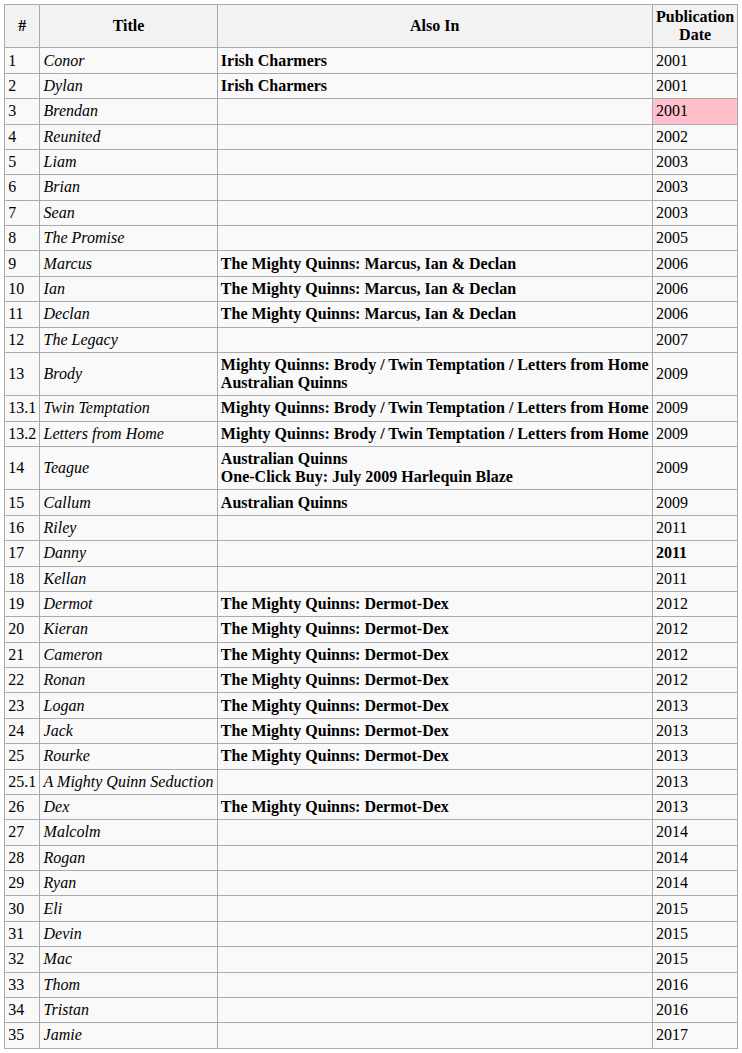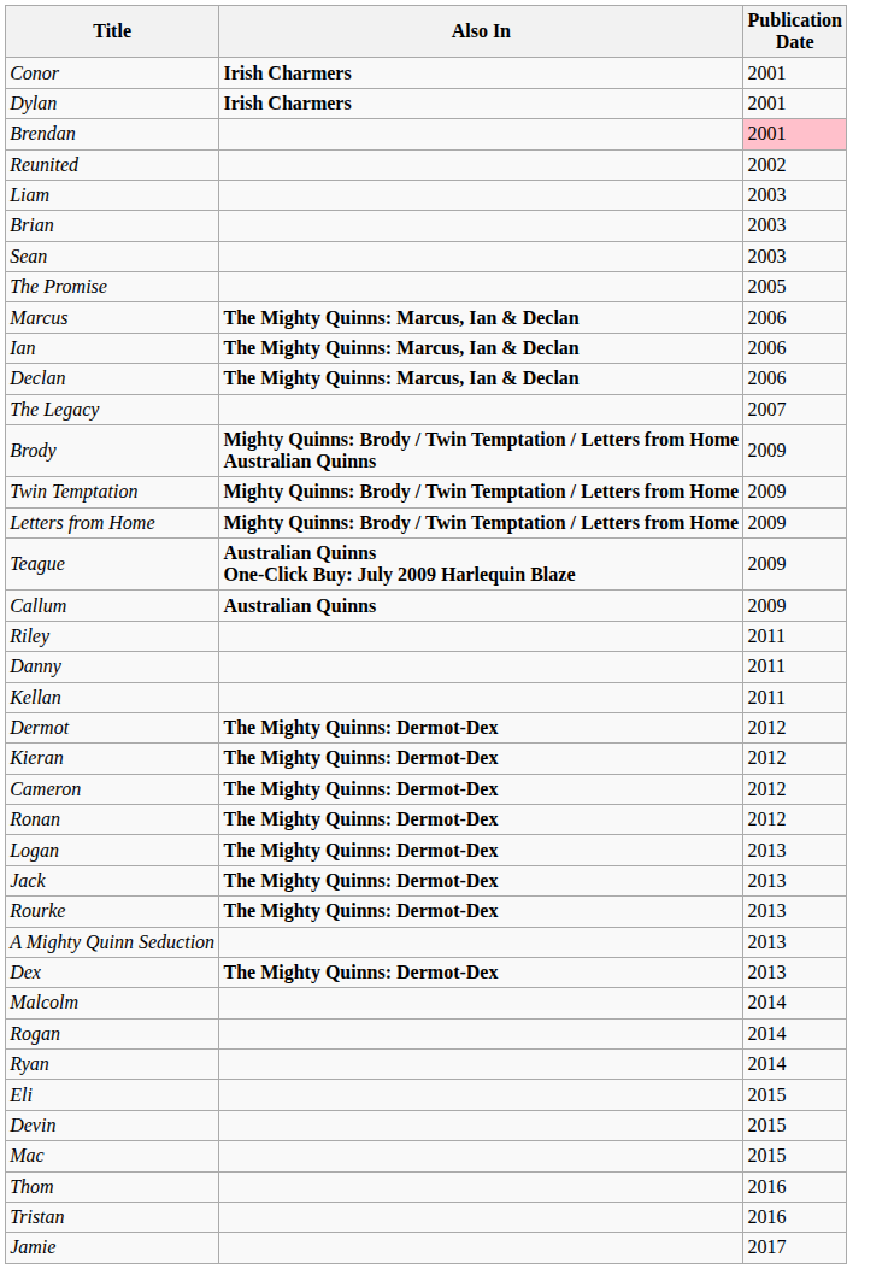- column: # | 1 | 2 | 3 | 4 | 5 | 6 | 7 | 8 | 9 | 10 | 11 | 12 | 13 | 13.1 | 13.2 | 14 | 15 | 16 | 17 | 18 | 19 | 20 | 21 | 22 | 23 | 24 | 25 | 25.1 | 26 | 27 | 28 | 29 | 30 | 31 | 32 | 33 | 34 | 35
Danny | Publication Date: bold -> normal
